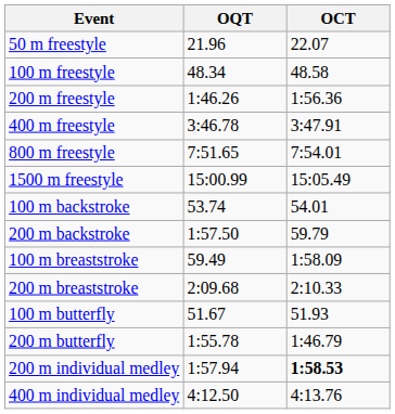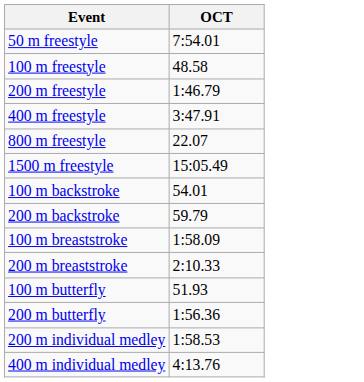- column: OQT | 21.96 | 48.34 | 1:46.26 | 3:46.78 | 7:51.65 | 15:00.99 | 53.74 | 1:57.50 | 59.49 | 2:09.68 | 51.67 | 1:55.78 | 1:57.94 | 4:12.50
50 m freestyle | OCT: 22.07 -> 7:54.01
200 m freestyle | OCT: 1:56.36 -> 1:46.79
800 m freestyle | OCT: 7:54.01 -> 22.07
200 m butterfly | OCT: 1:46.79 -> 1:56.36
200 m individual medley | OCT: bold -> normal
